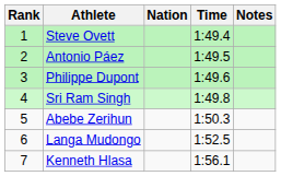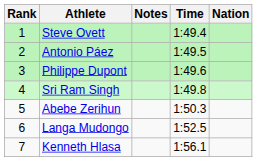columns swapped: Nation <-> Notes
